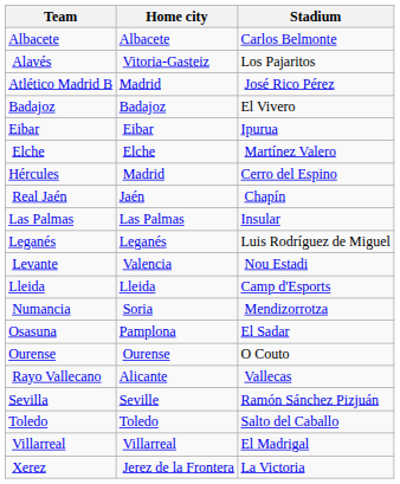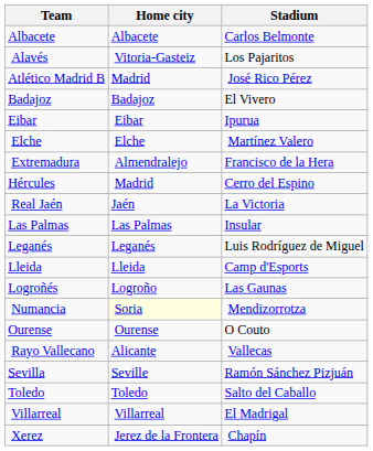+ row: Extremadura | Almendralejo | Francisco de la Hera
Real Jaén | Stadium: Chapín -> La Victoria
- row: Levante | Valencia | Nou Estadi
+ row: Logroñés | Logroño | Las Gaunas
Numancia | Home city: no background -> lightyellow background
- row: Osasuna | Pamplona | El Sadar
Xerez | Stadium: La Victoria -> Chapín
